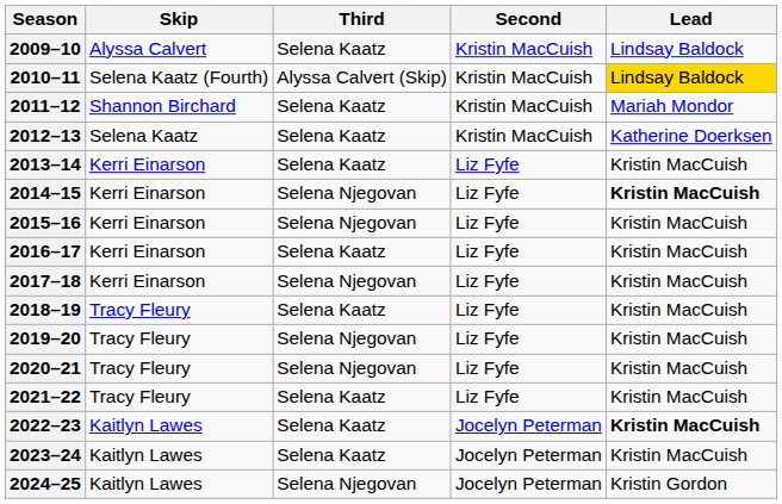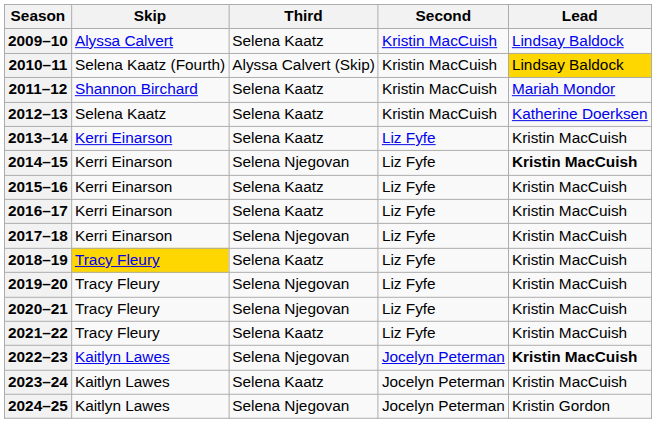2015–16 | Third: Selena Njegovan -> Selena Kaatz
2018–19 | Skip: no background -> gold background
2022–23 | Third: Selena Kaatz -> Selena Njegovan
